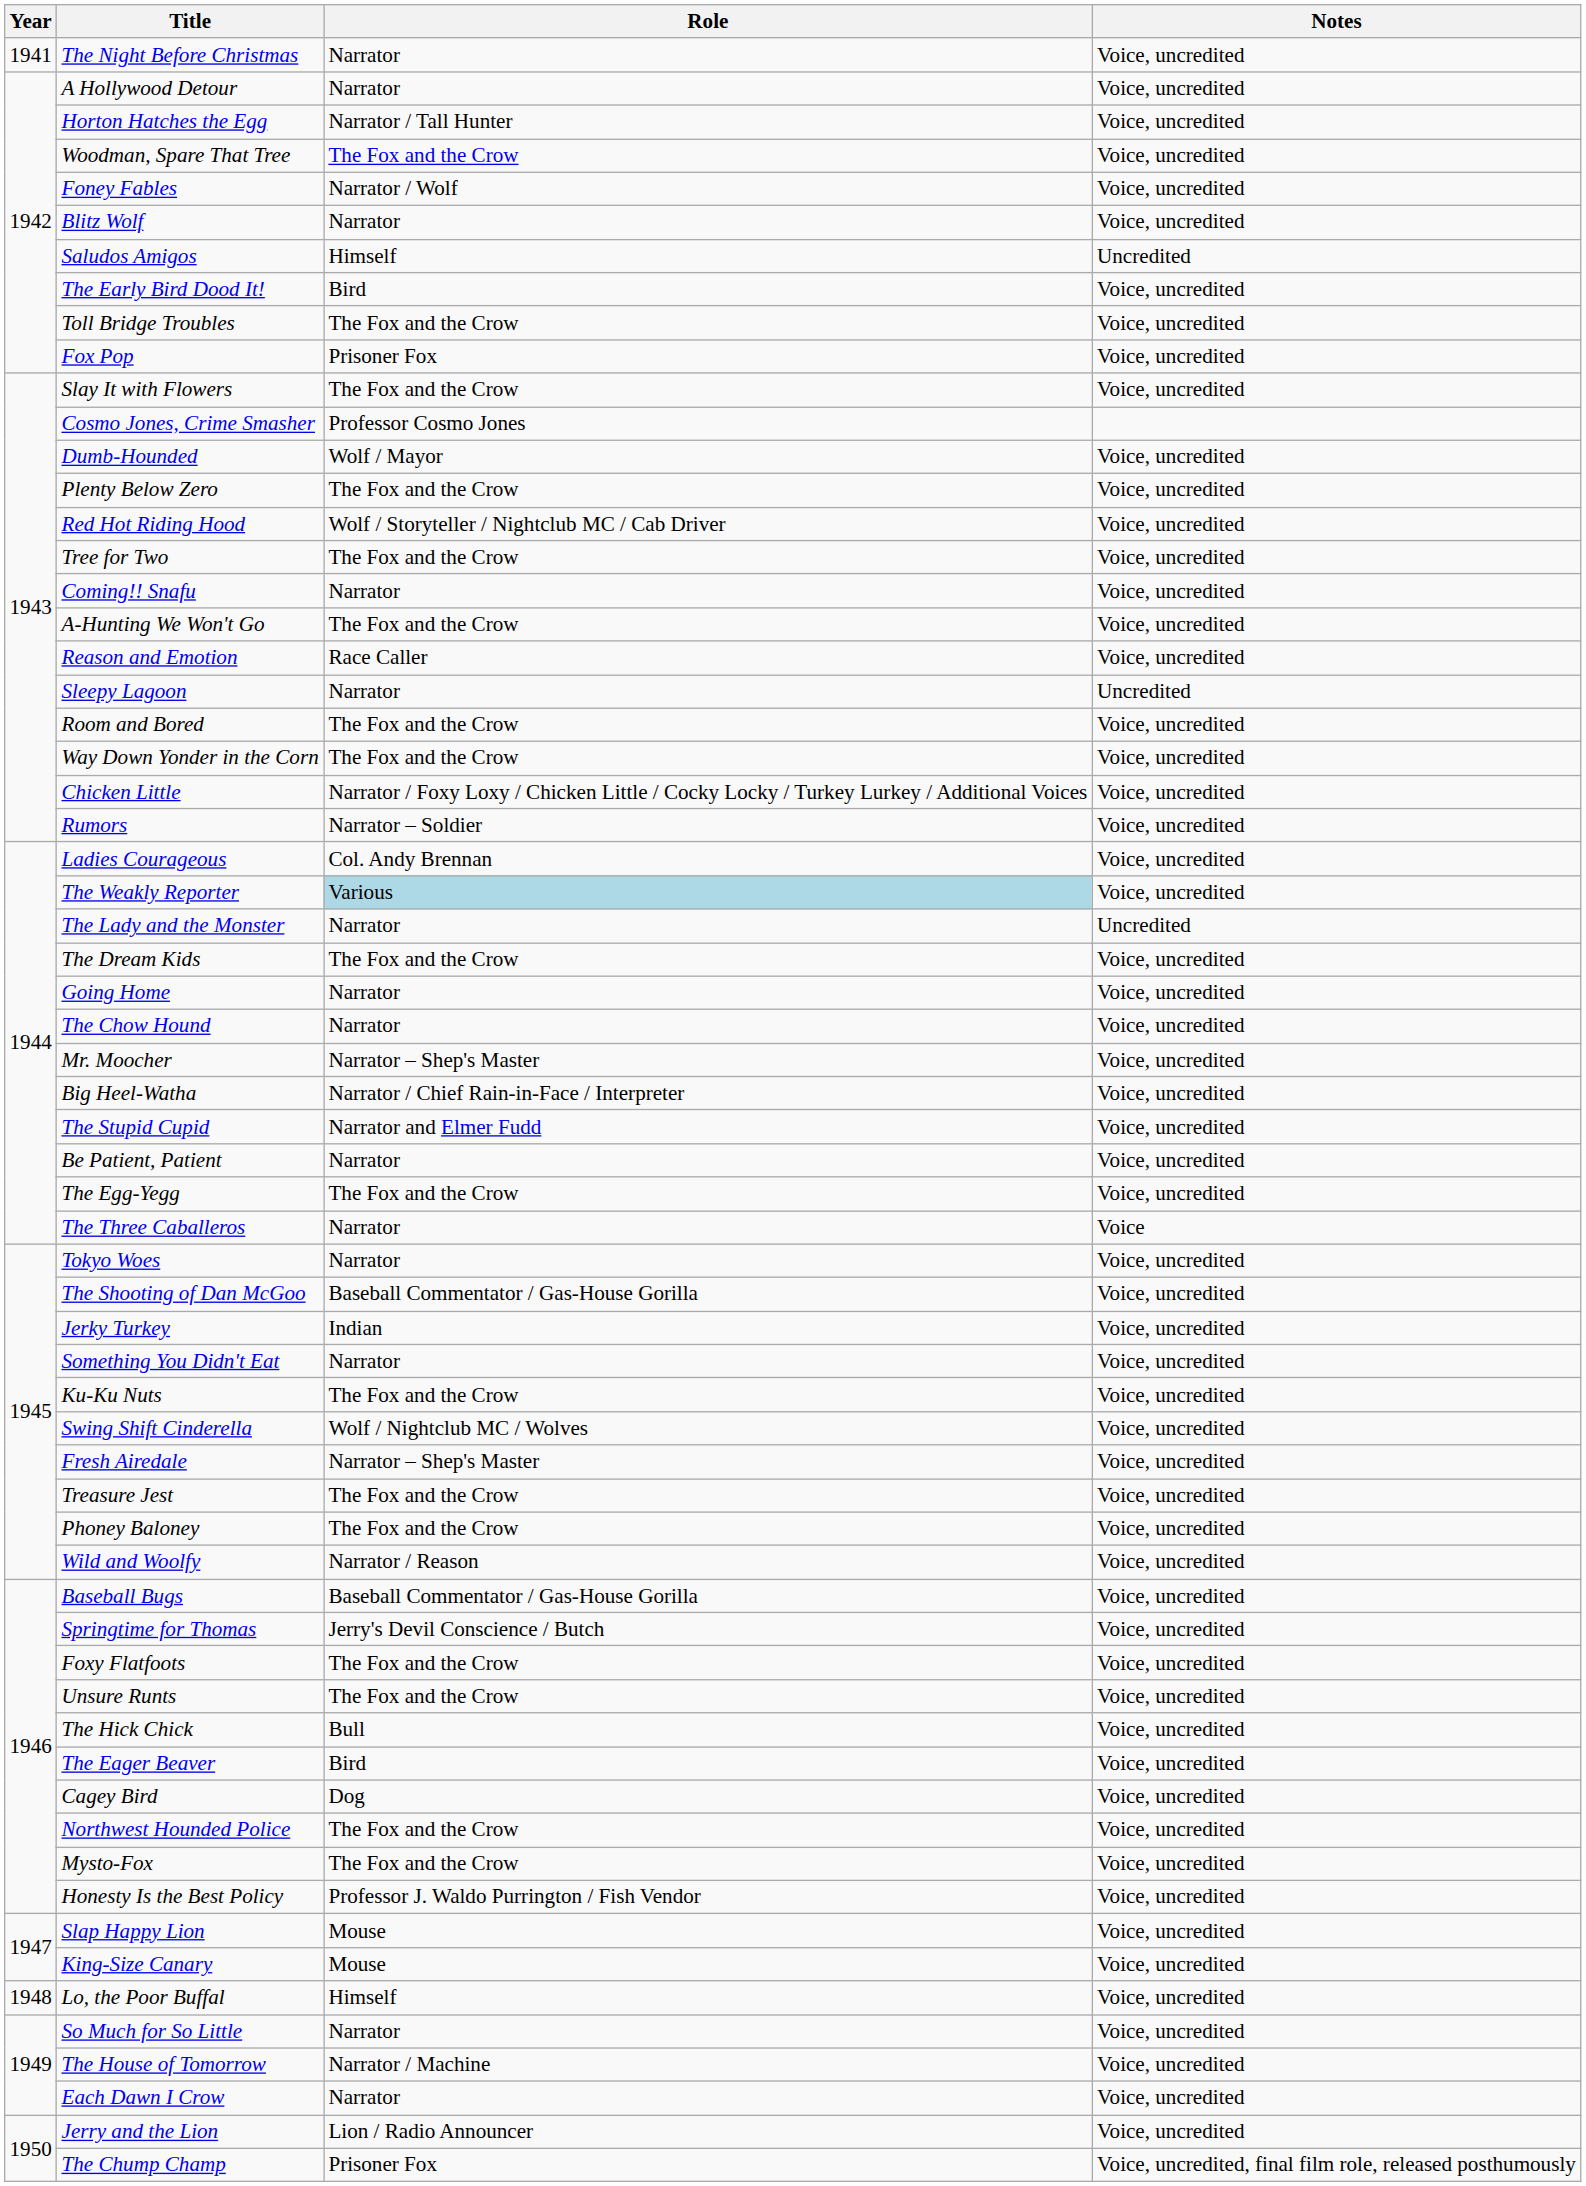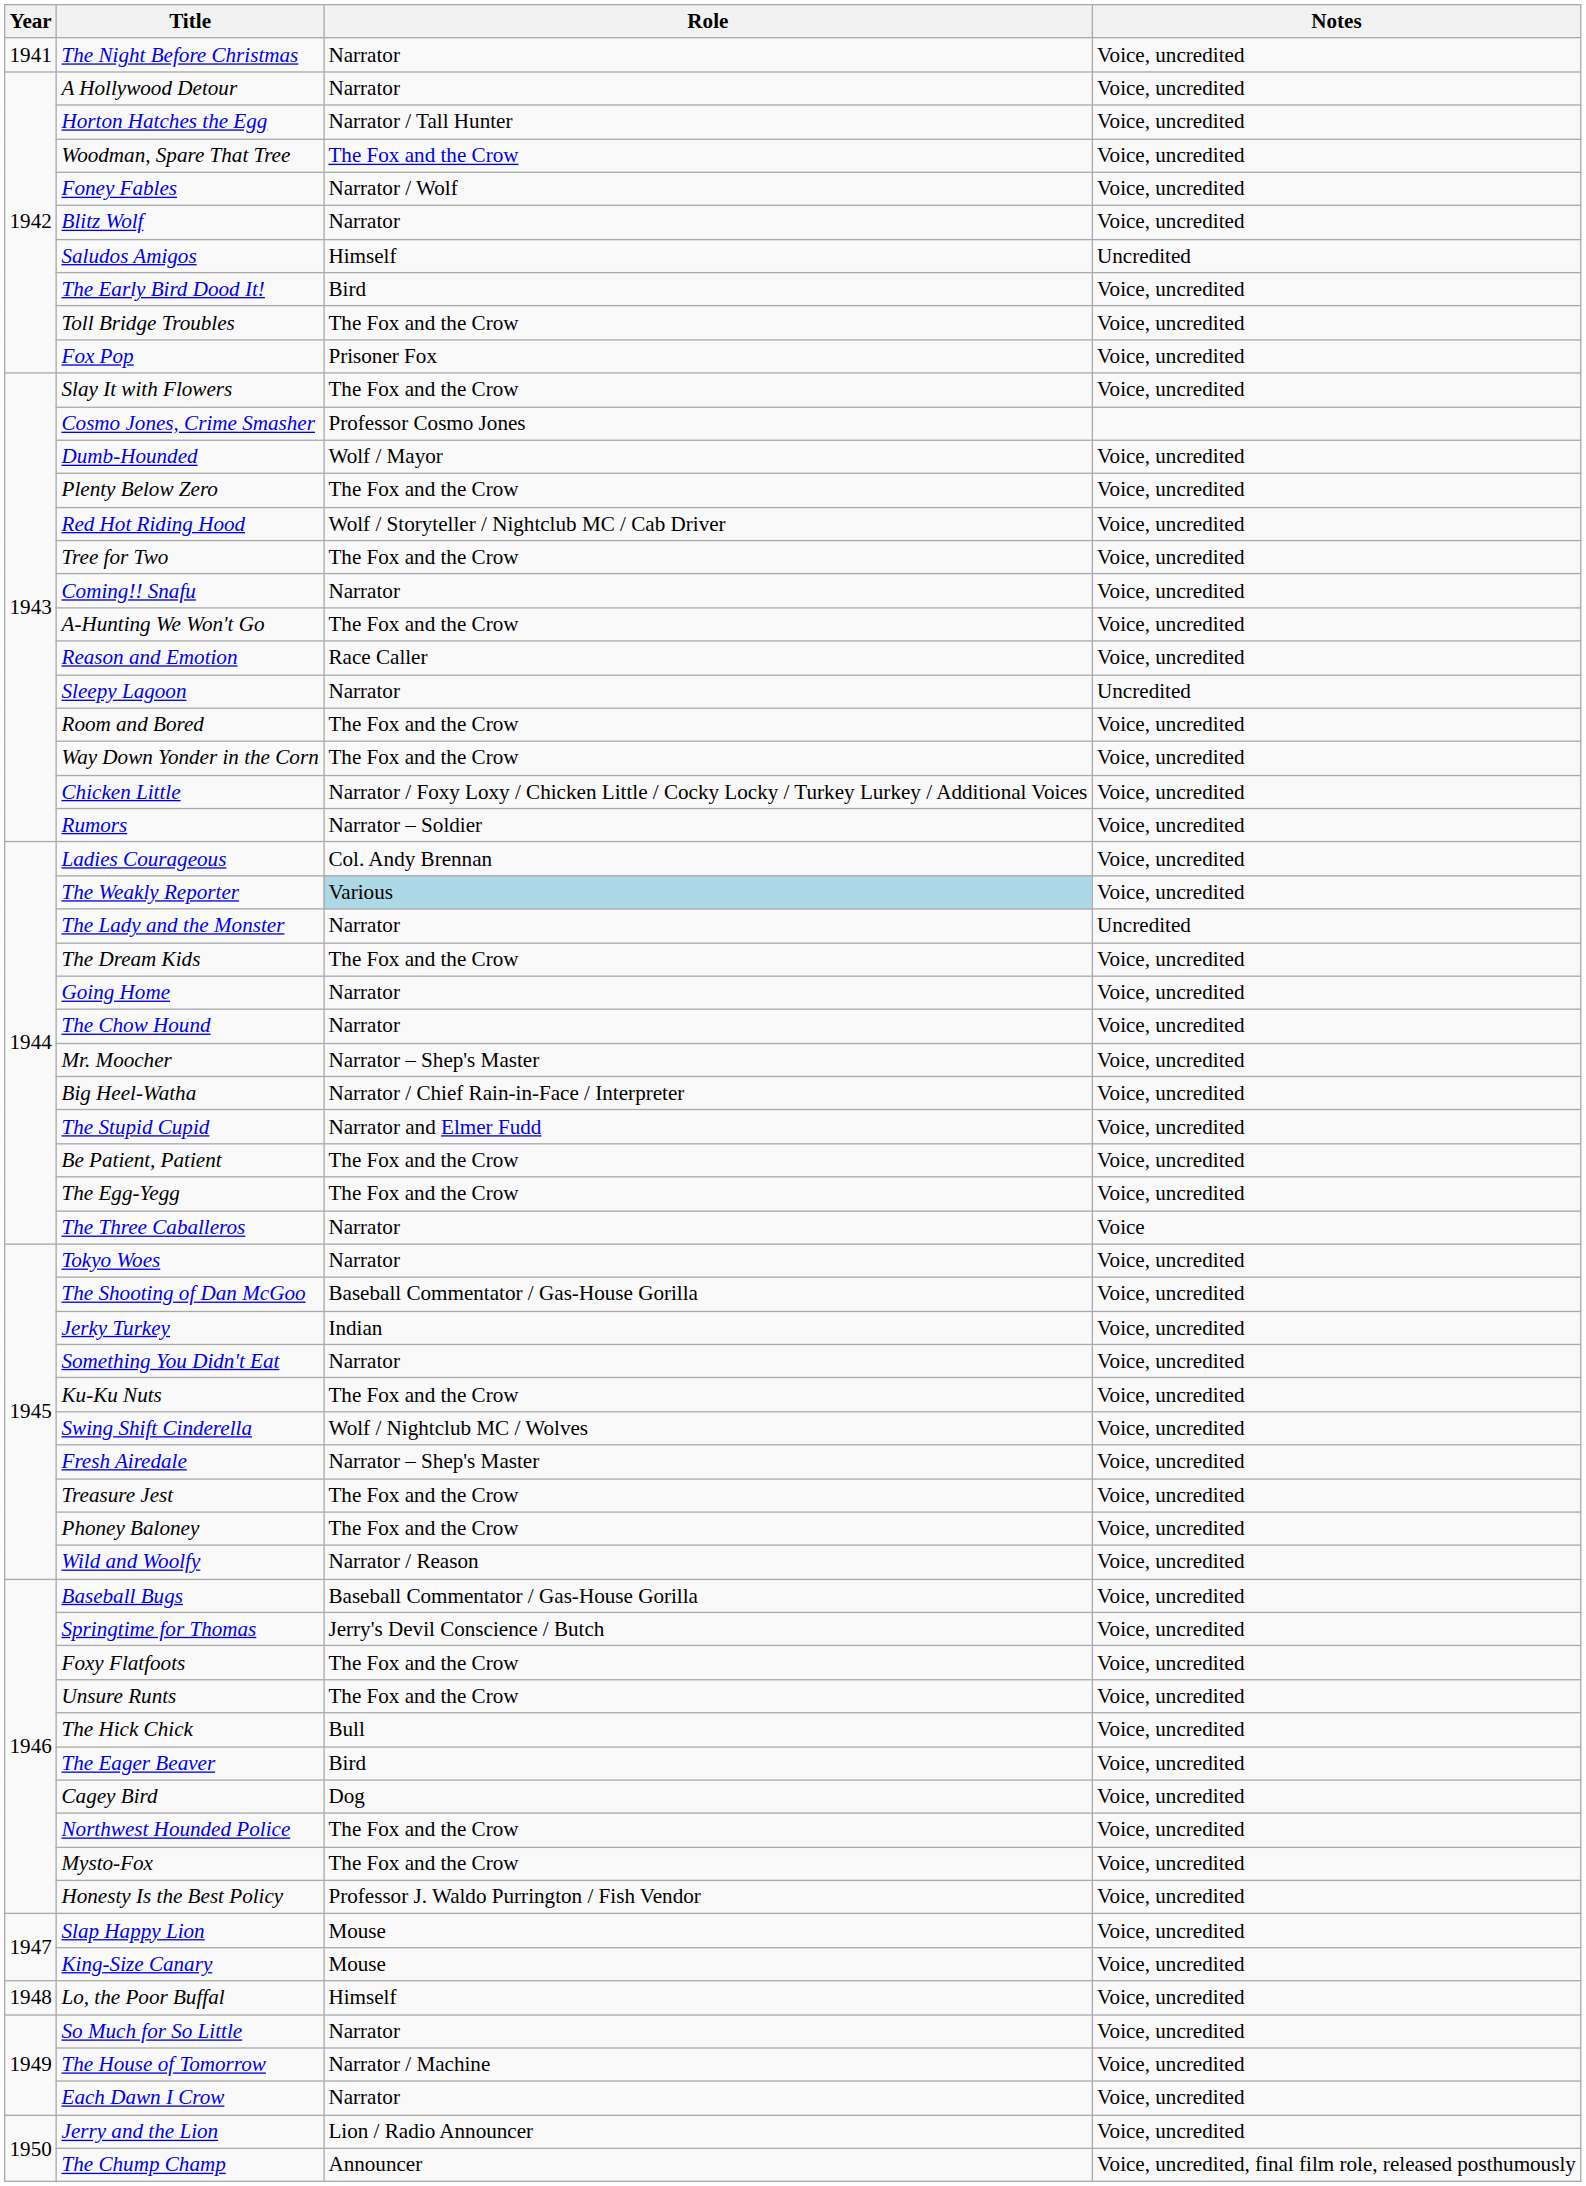Be Patient, Patient | Role: Narrator -> The Fox and the Crow
The Chump Champ | Role: Prisoner Fox -> Announcer
